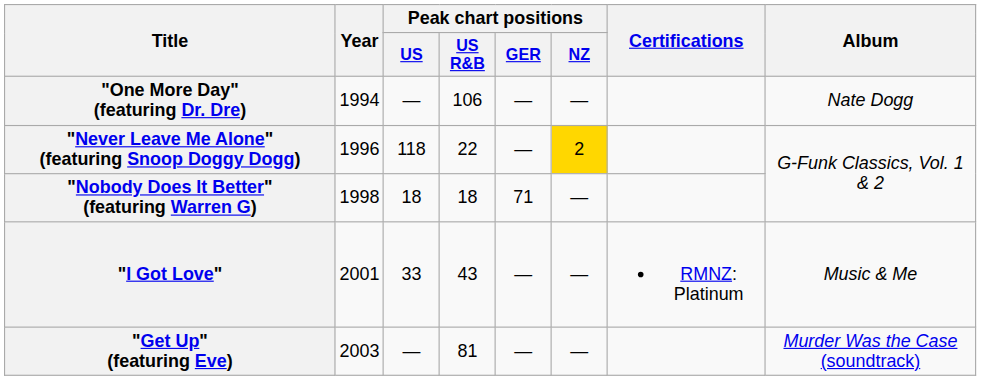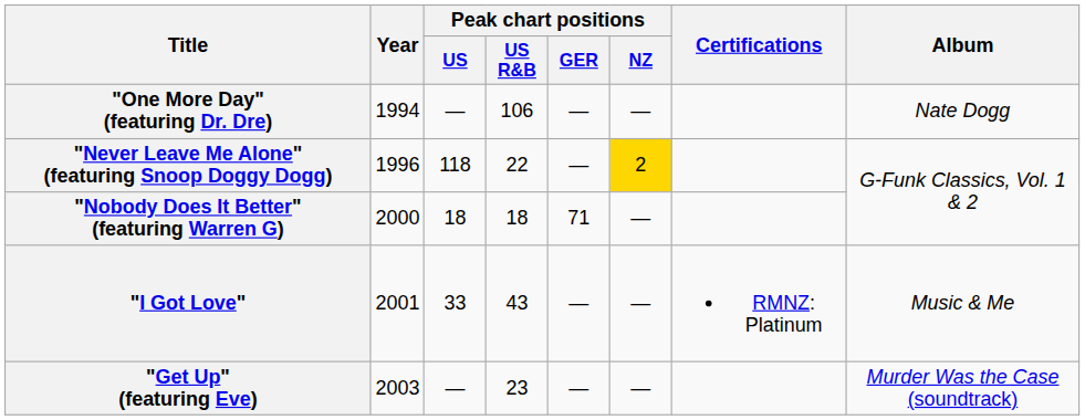"Nobody Does It Better" (featuring Warren G) | Year: 1998 -> 2000
"Get Up" (featuring Eve) | Peak chart positions / US R&B: 81 -> 23
